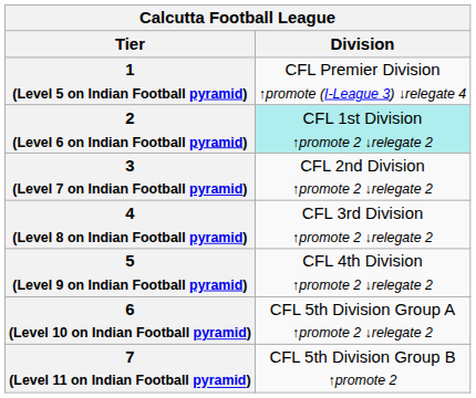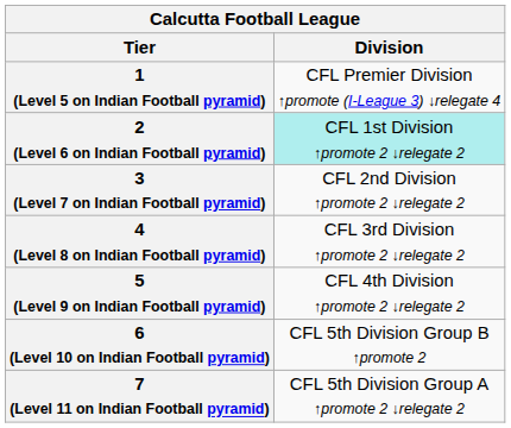6 (Level 10 on Indian Football pyramid) | Division: CFL 5th Division Group A ↑promote 2 ↓relegate 2 -> CFL 5th Division Group B ↑promote 2
7 (Level 11 on Indian Football pyramid) | Division: CFL 5th Division Group B ↑promote 2 -> CFL 5th Division Group A ↑promote 2 ↓relegate 2
